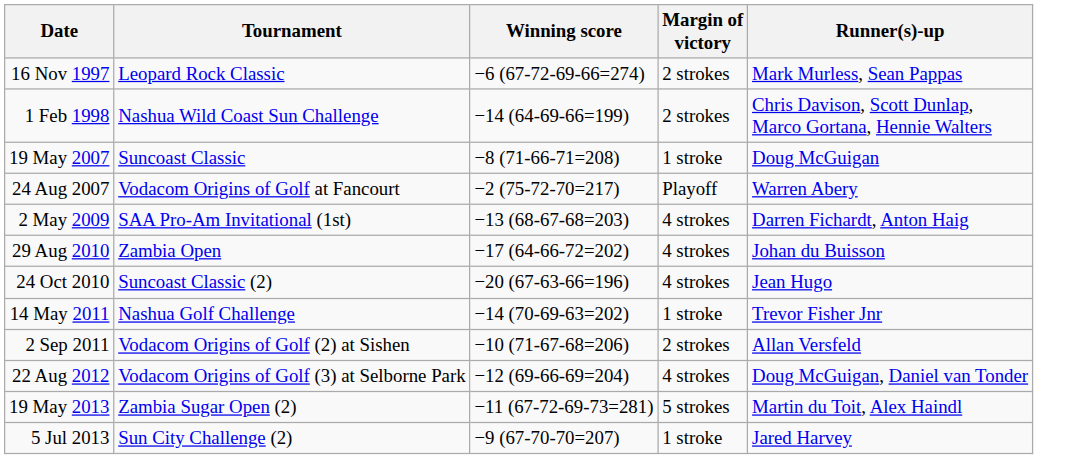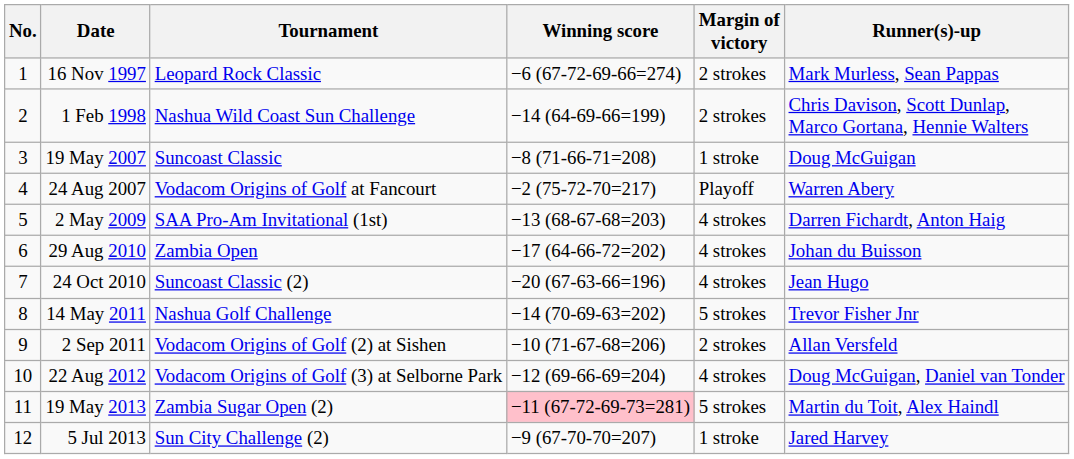+ column: No. | 1 | 2 | 3 | 4 | 5 | 6 | 7 | 8 | 9 | 10 | 11 | 12
14 May 2011 | Margin of victory: 1 stroke -> 5 strokes
19 May 2013 | Winning score: no background -> pink background
